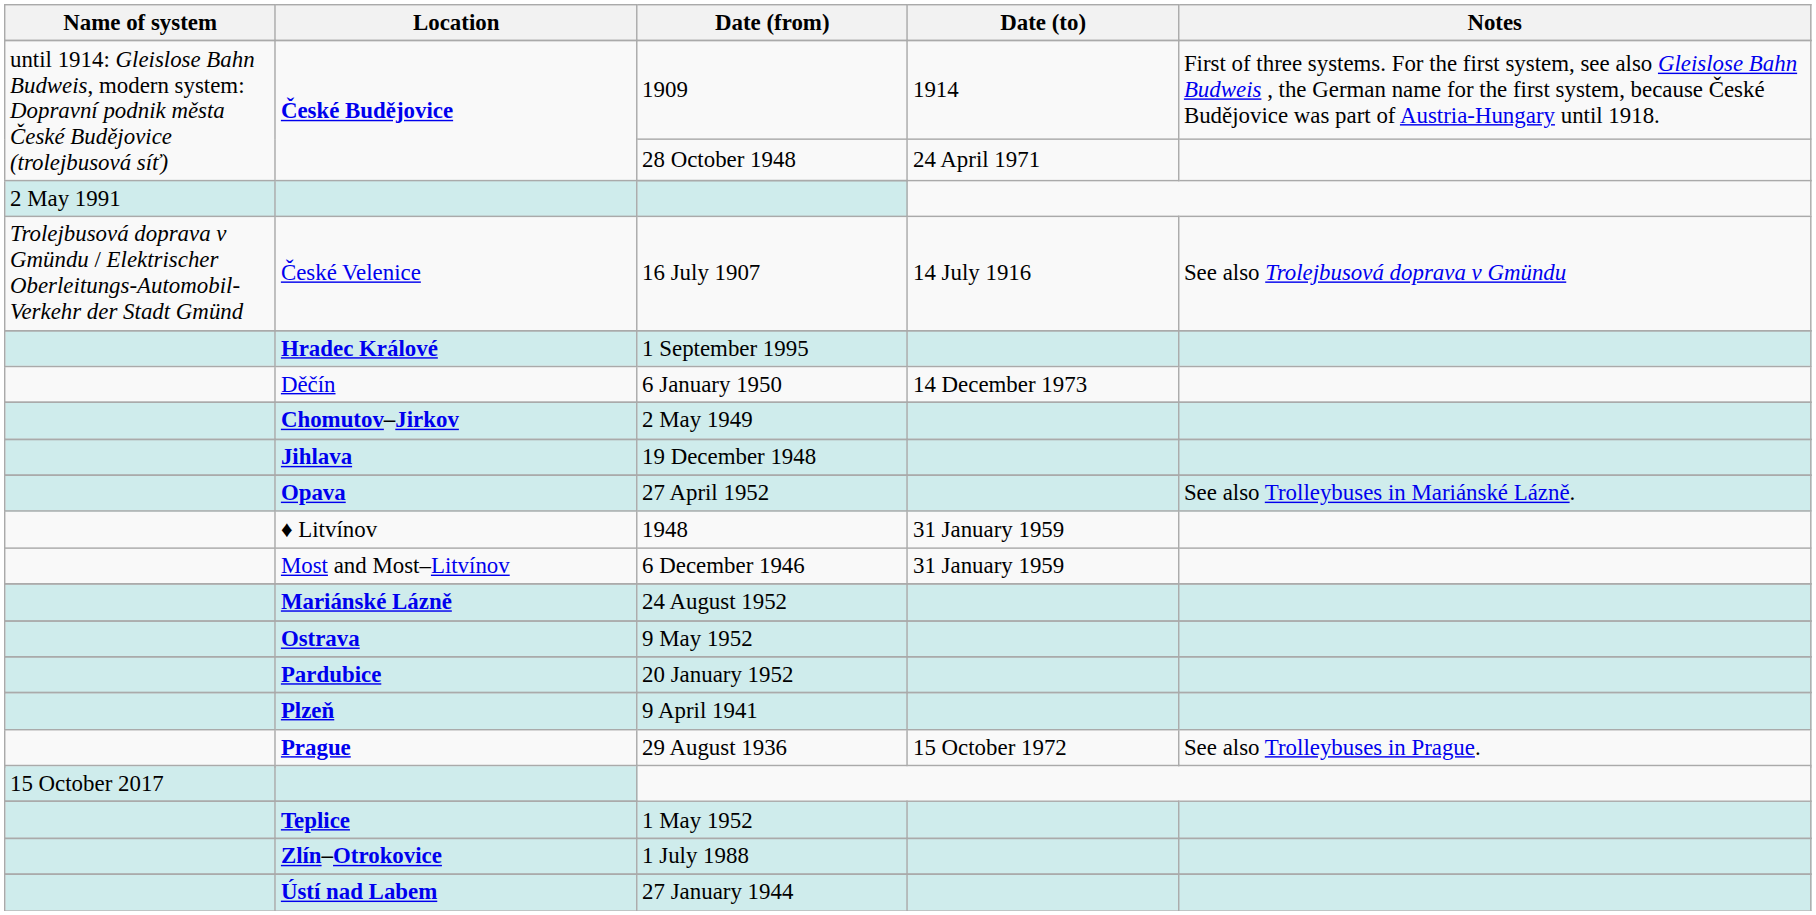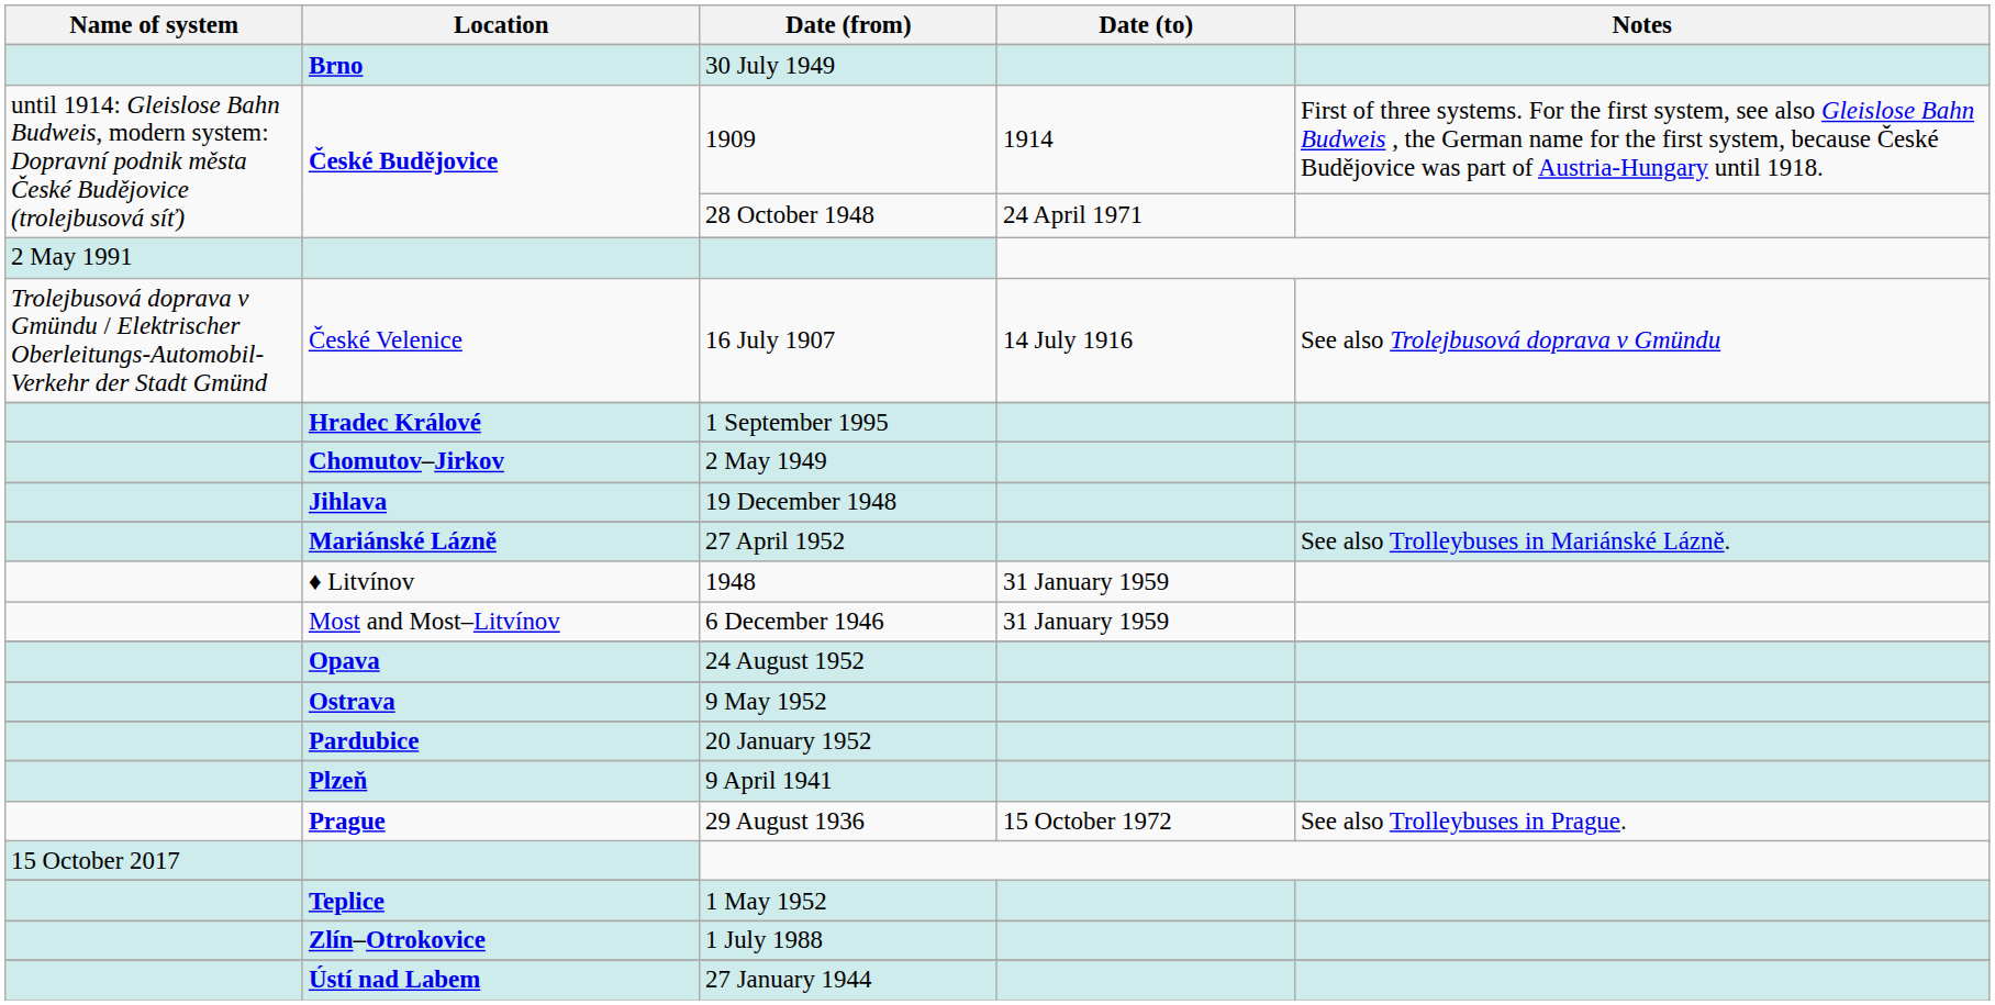+ row: Brno | 30 July 1949
- row: Děčín | 6 January 1950 | 14 December 1973
27 April 1952 | Location: Opava -> Mariánské Lázně
24 August 1952 | Location: Mariánské Lázně -> Opava
